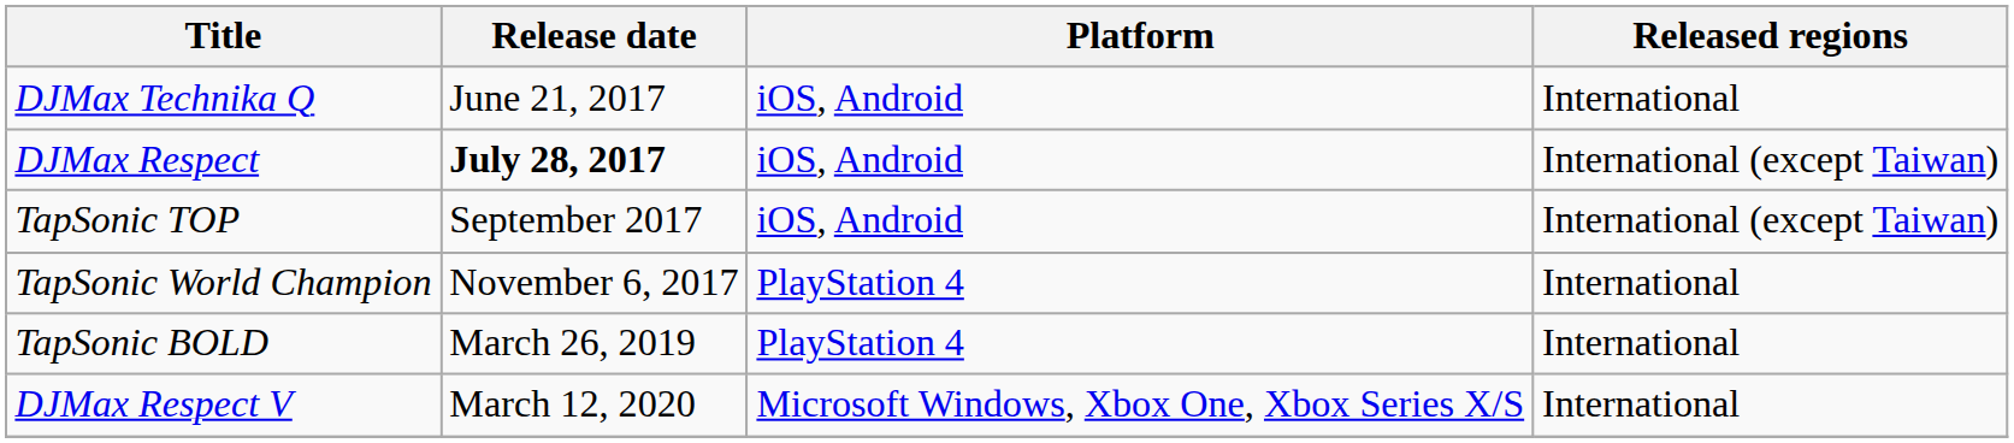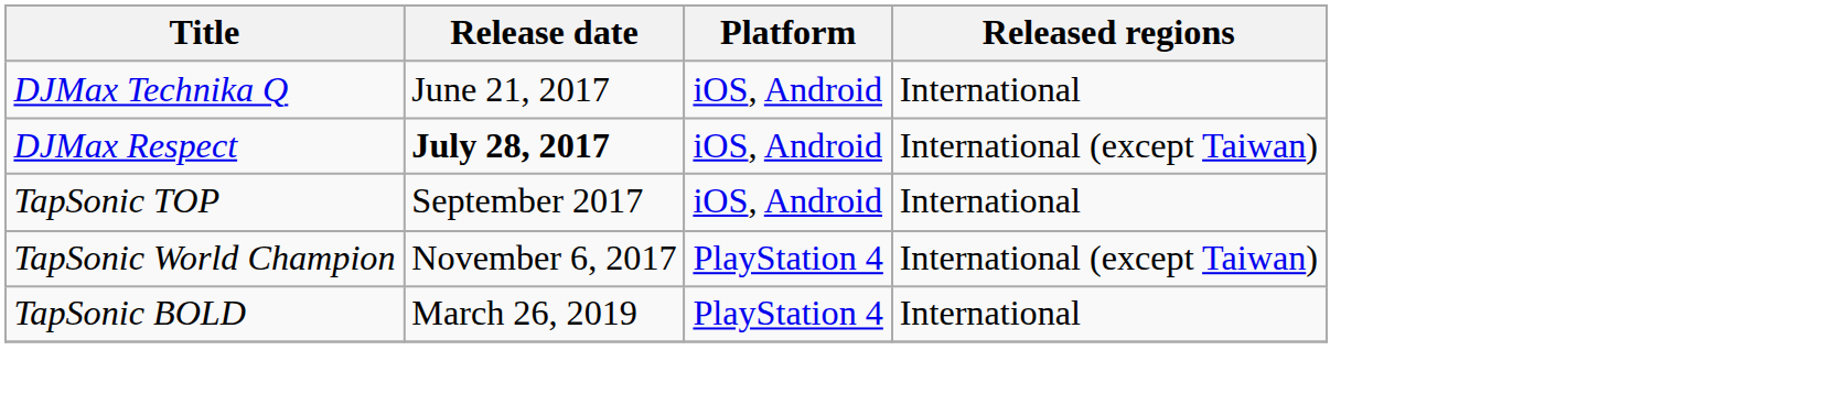TapSonic TOP | Released regions: International (except Taiwan) -> International
TapSonic World Champion | Released regions: International -> International (except Taiwan)
- row: DJMax Respect V | March 12, 2020 | Microsoft Windows, Xbox One, Xbox Series X/S | International
